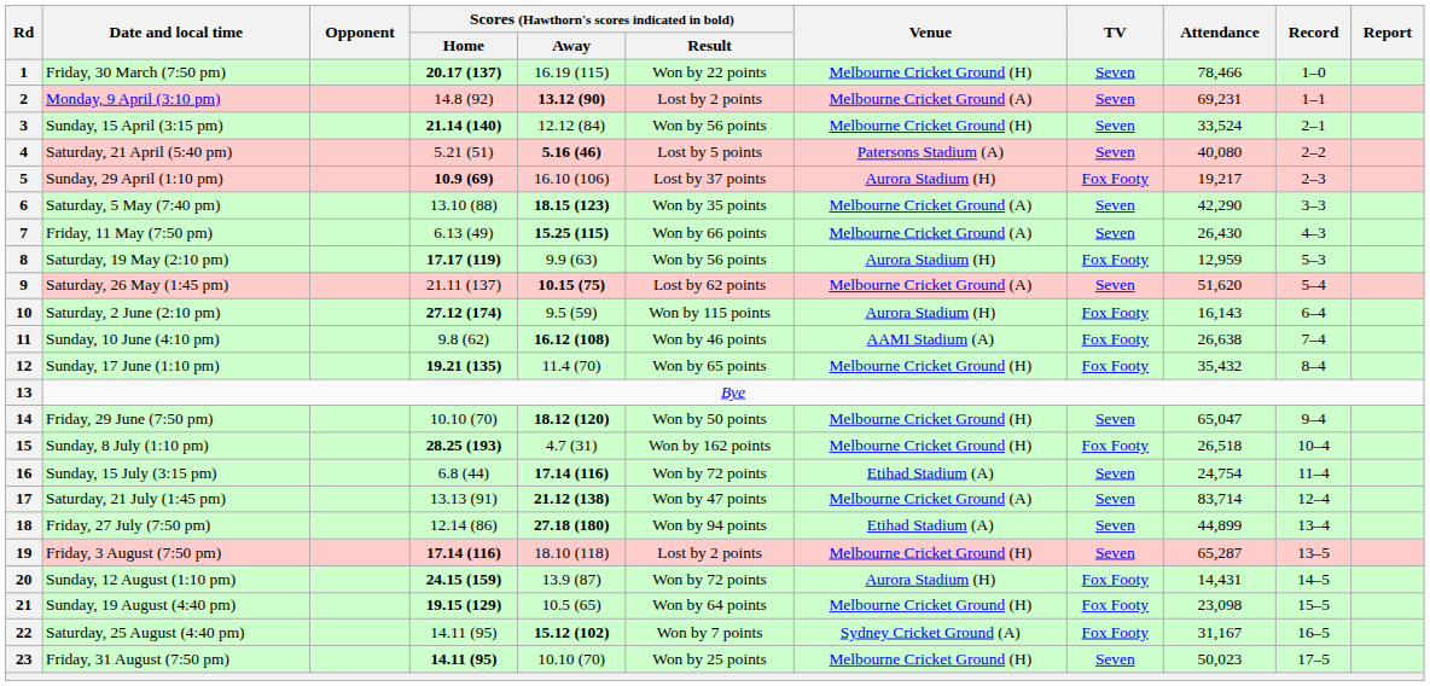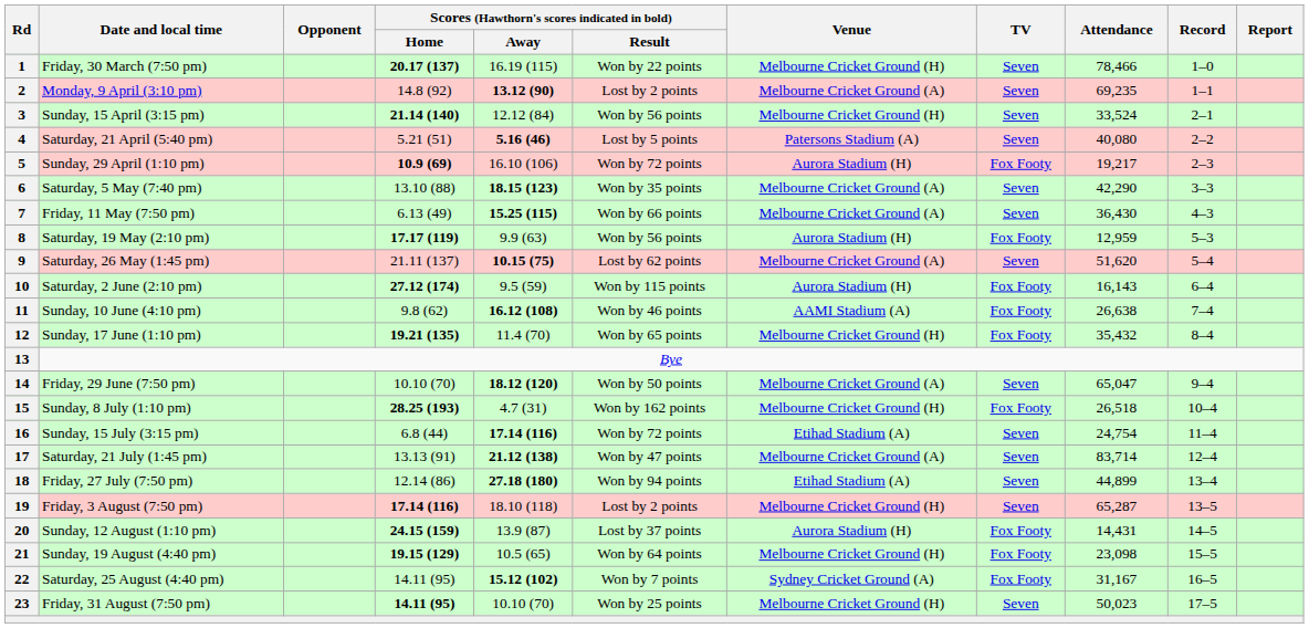2 | Attendance: 69,231 -> 69,235
5 | Scores (Hawthorn's scores indicated in bold) / Result: Lost by 37 points -> Won by 72 points
7 | Attendance: 26,430 -> 36,430
14 | Venue: Melbourne Cricket Ground (H) -> Melbourne Cricket Ground (A)
20 | Scores (Hawthorn's scores indicated in bold) / Result: Won by 72 points -> Lost by 37 points
